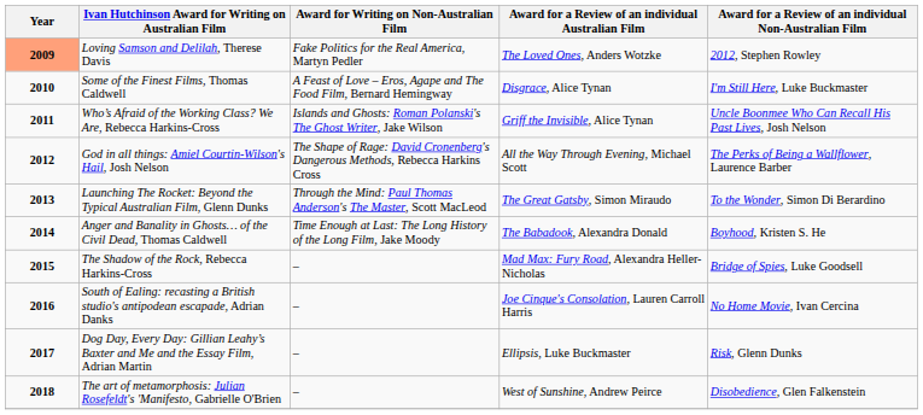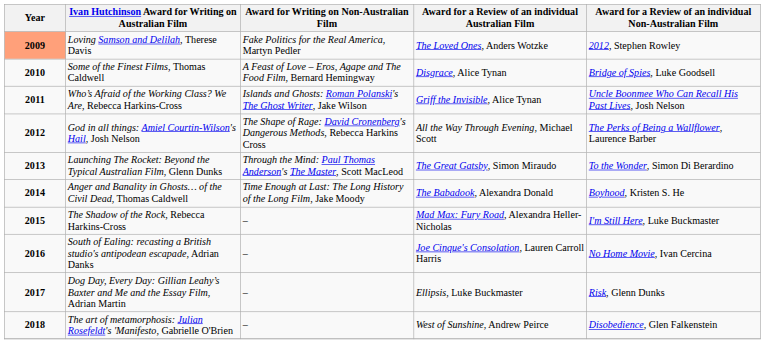Some of the Finest Films, Thomas Caldwell | Award for a Review of an individual Non-Australian Film: I'm Still Here, Luke Buckmaster -> Bridge of Spies, Luke Goodsell
The Shadow of the Rock, Rebecca Harkins-Cross | Award for a Review of an individual Non-Australian Film: Bridge of Spies, Luke Goodsell -> I'm Still Here, Luke Buckmaster
